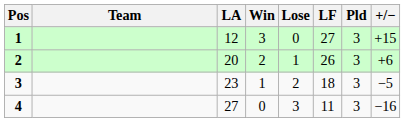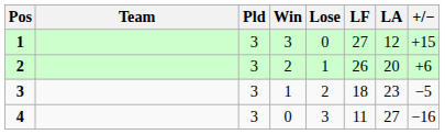columns swapped: Pld <-> LA
